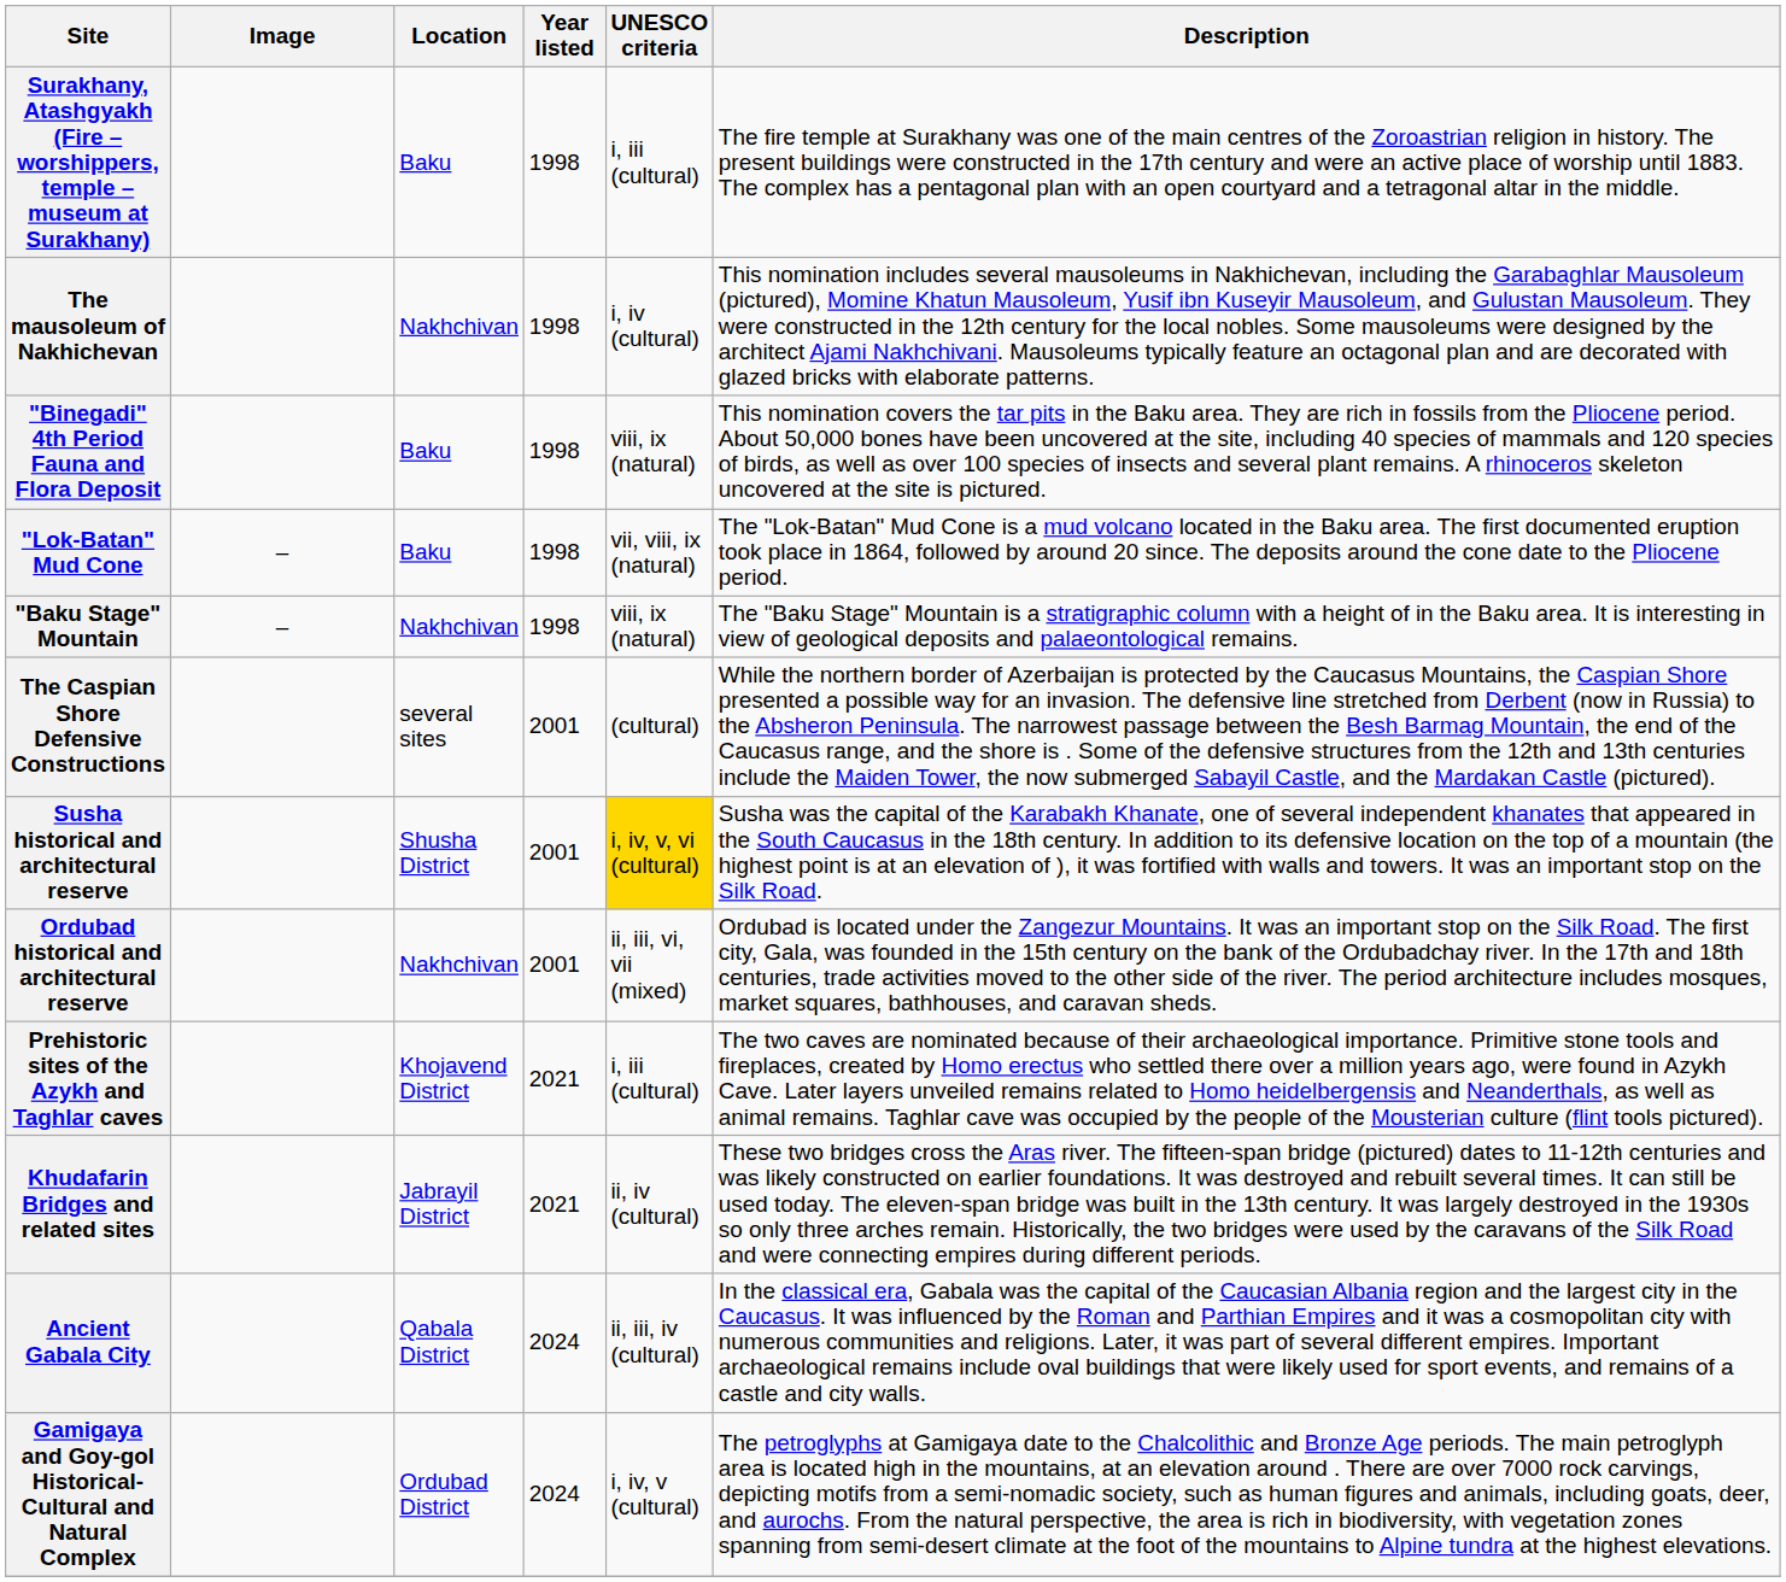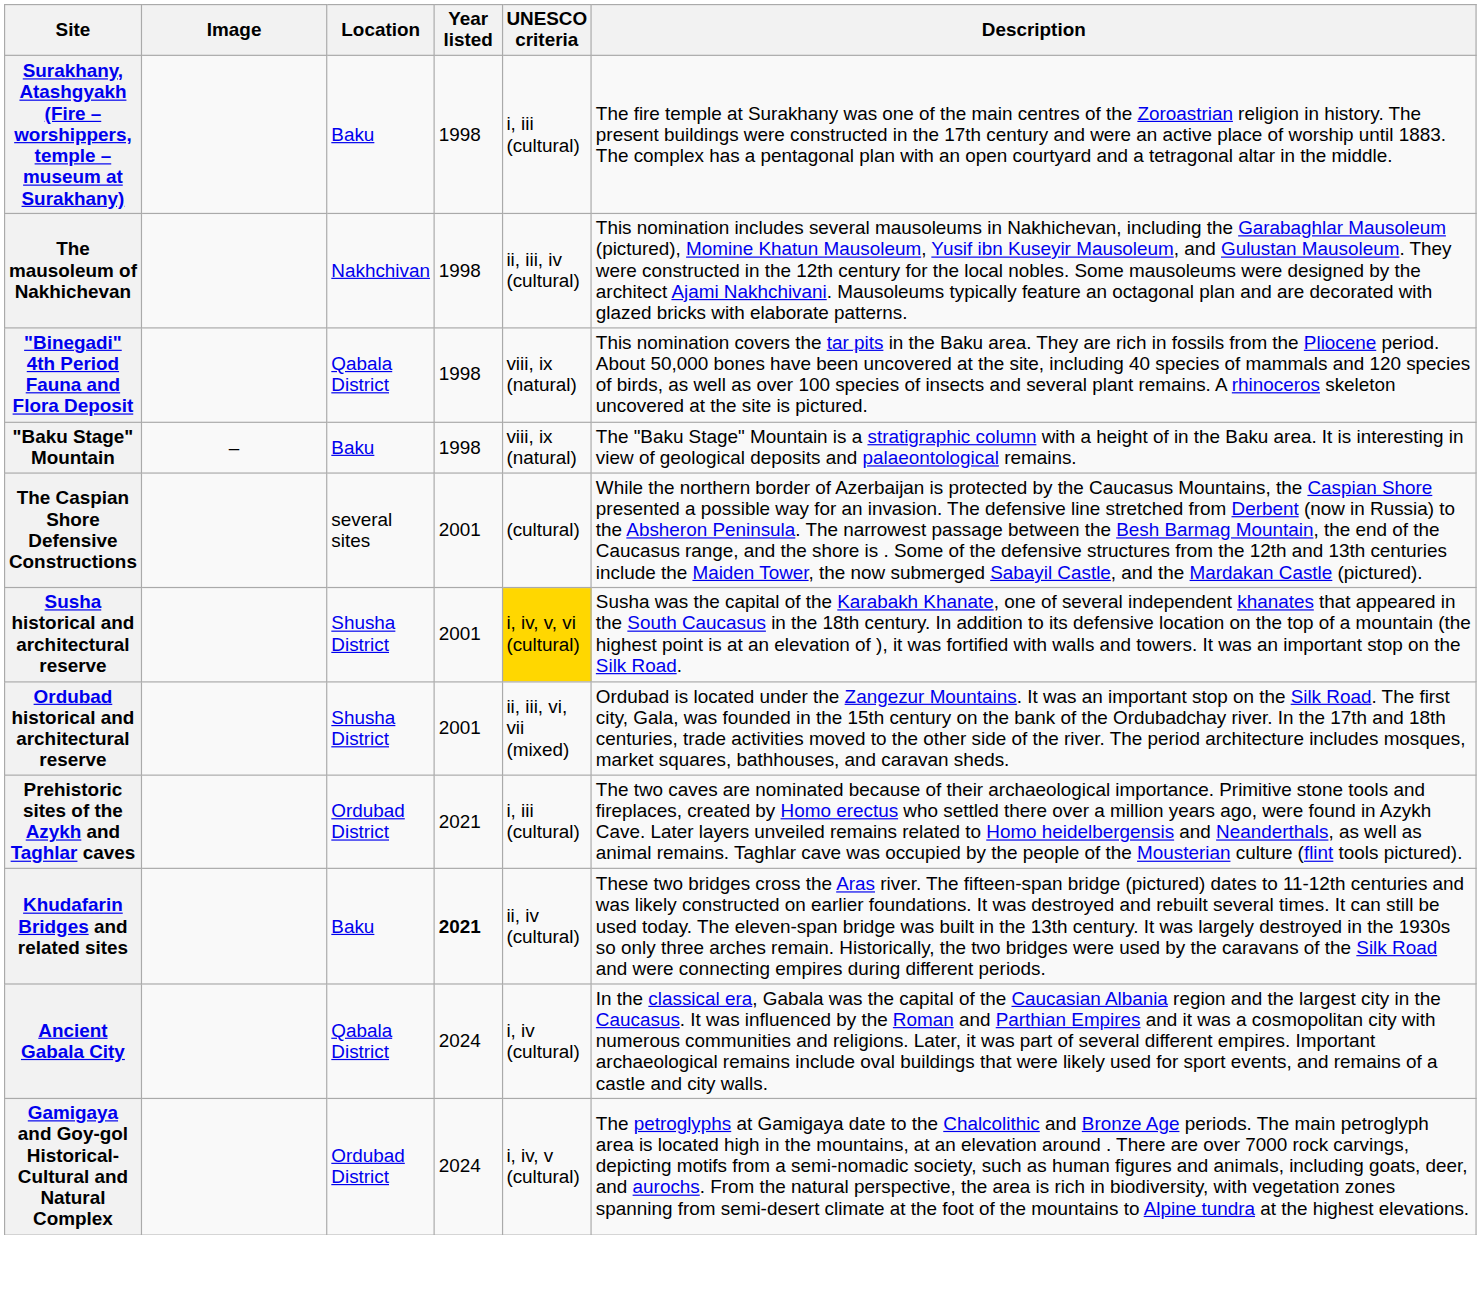The mausoleum of Nakhichevan | UNESCO criteria: i, iv (cultural) -> ii, iii, iv (cultural)
"Binegadi" 4th Period Fauna and Flora Deposit | Location: Baku -> Qabala District
- row: "Lok-Batan" Mud Cone | – | Baku | 1998 | vii, viii, ix (natural) | The "Lok-Batan" Mud Cone is a mud volcano located in the Baku area. The first documented eruption took place in 1864, followed by around 20 since. The deposits around the cone date to the Pliocene period.
"Baku Stage" Mountain | Location: Nakhchivan -> Baku
Ordubad historical and architectural reserve | Location: Nakhchivan -> Shusha District
Prehistoric sites of the Azykh and Taghlar caves | Location: Khojavend District -> Ordubad District
Khudafarin Bridges and related sites | Location: Jabrayil District -> Baku
Khudafarin Bridges and related sites | Year listed: normal -> bold
Ancient Gabala City | UNESCO criteria: ii, iii, iv (cultural) -> i, iv (cultural)
